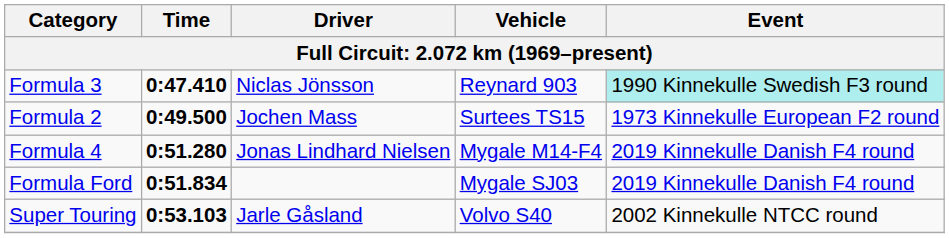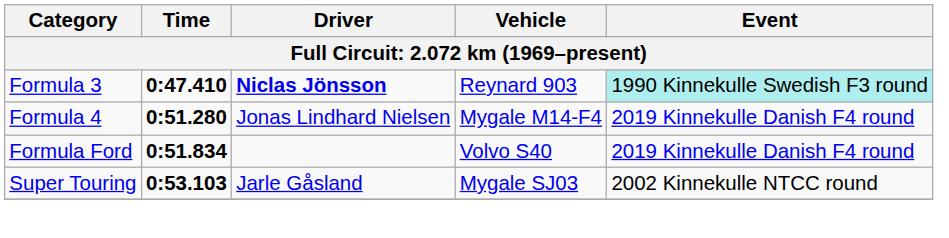Formula 3 | Driver: normal -> bold
- row: Formula 2 | 0:49.500 | Jochen Mass | Surtees TS15 | 1973 Kinnekulle European F2 round
Formula Ford | Vehicle: Mygale SJ03 -> Volvo S40
Super Touring | Vehicle: Volvo S40 -> Mygale SJ03
